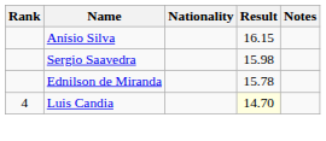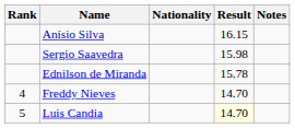+ row: 4 | Freddy Nieves | 14.70
Luis Candia | Rank: 4 -> 5
